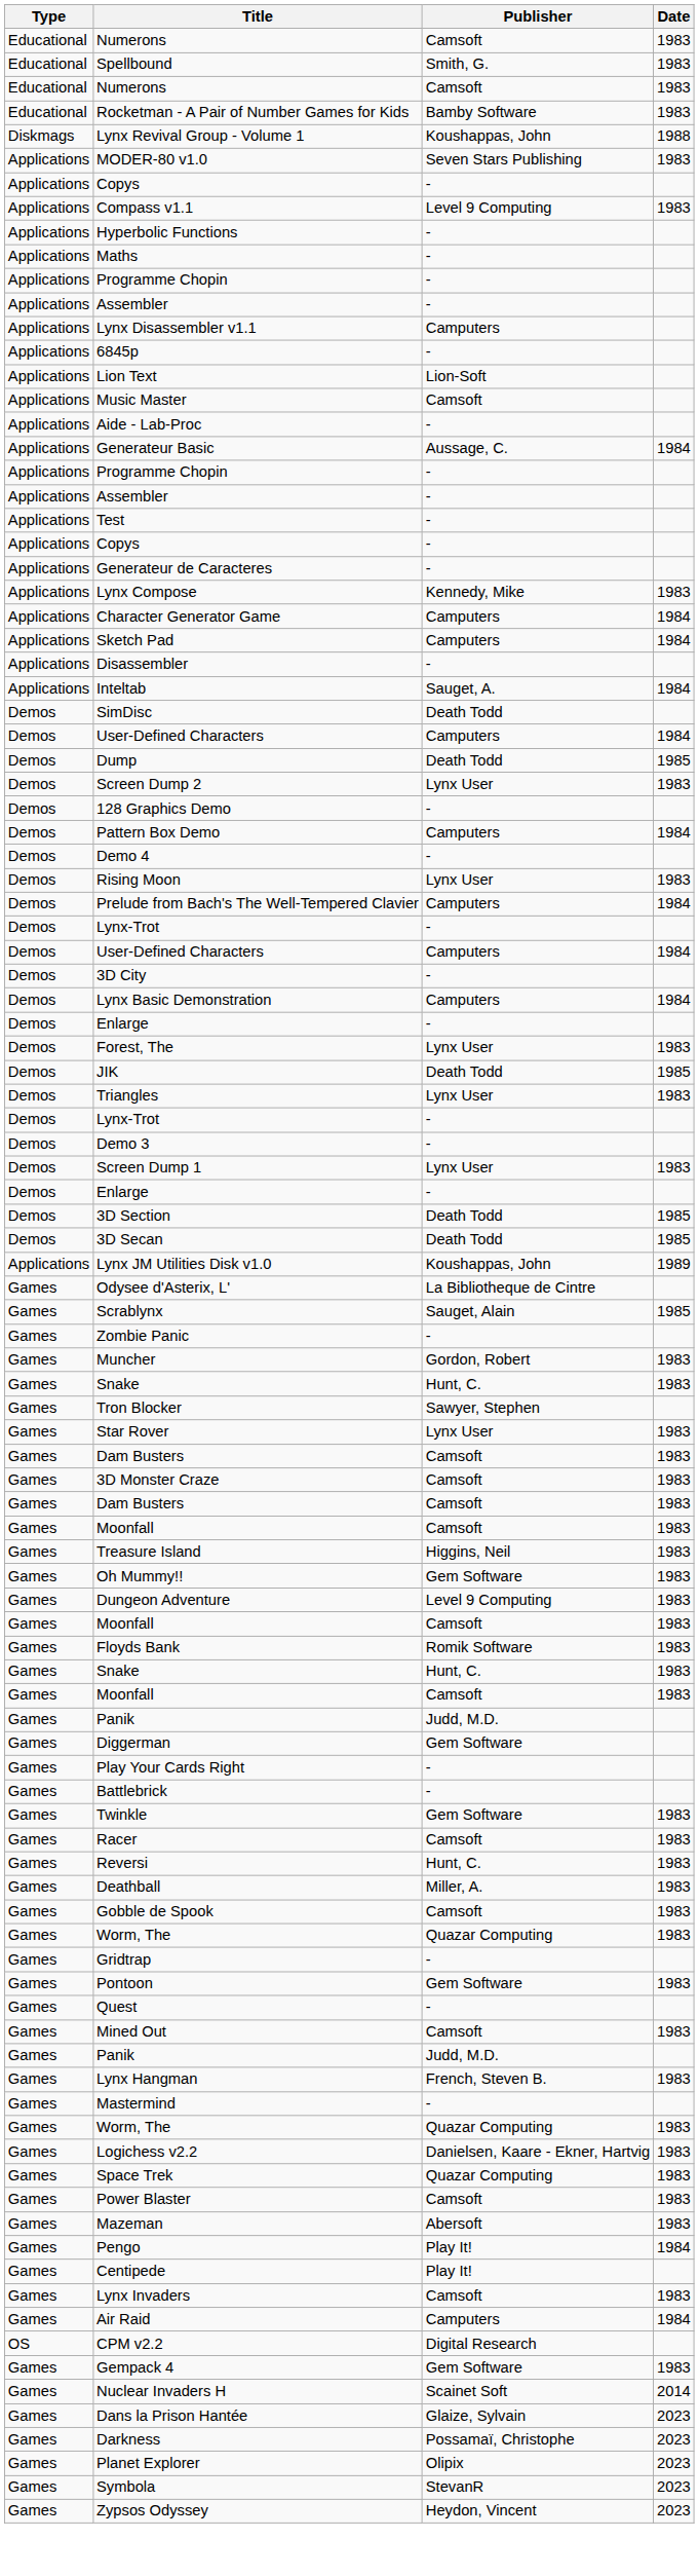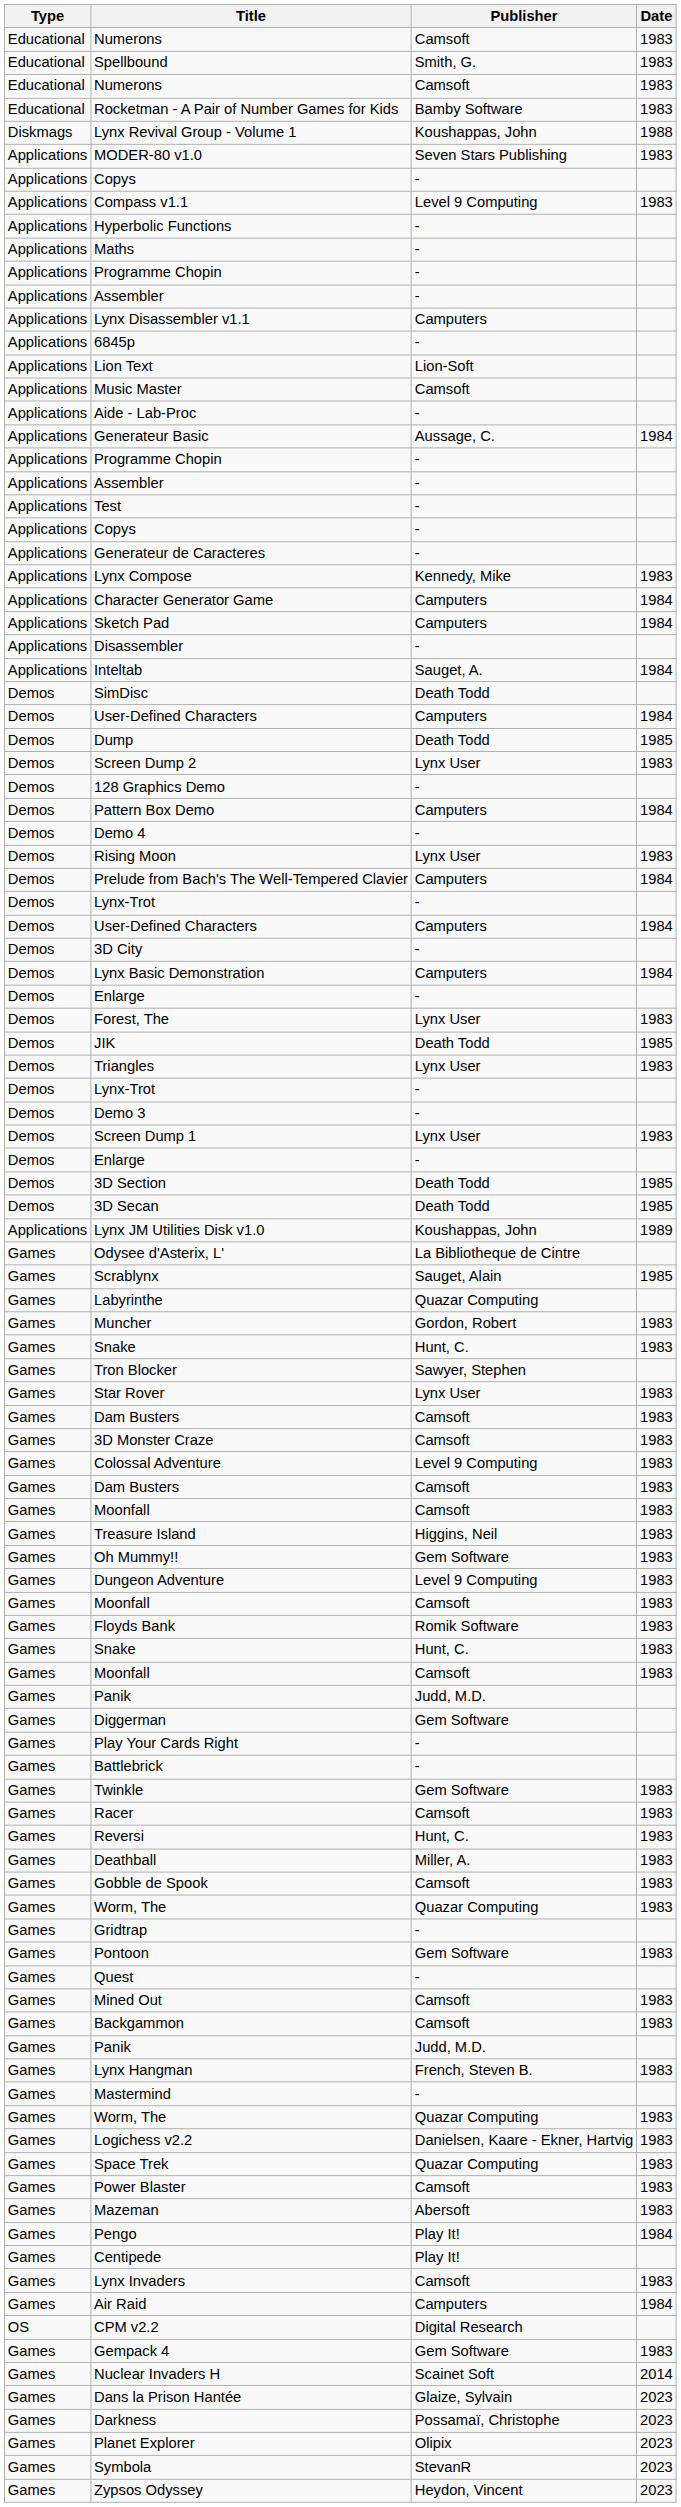- row: Games | Zombie Panic | -
+ row: Games | Labyrinthe | Quazar Computing
+ row: Games | Colossal Adventure | Level 9 Computing | 1983
+ row: Games | Backgammon | Camsoft | 1983
